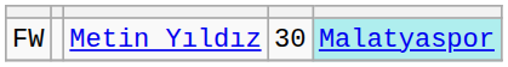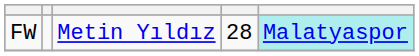FW | column 4: 30 -> 28
